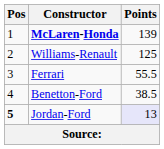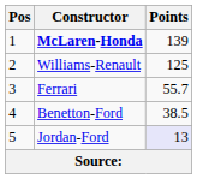Ferrari | Points: 55.5 -> 55.7
Jordan-Ford | Pos: bold -> normal
